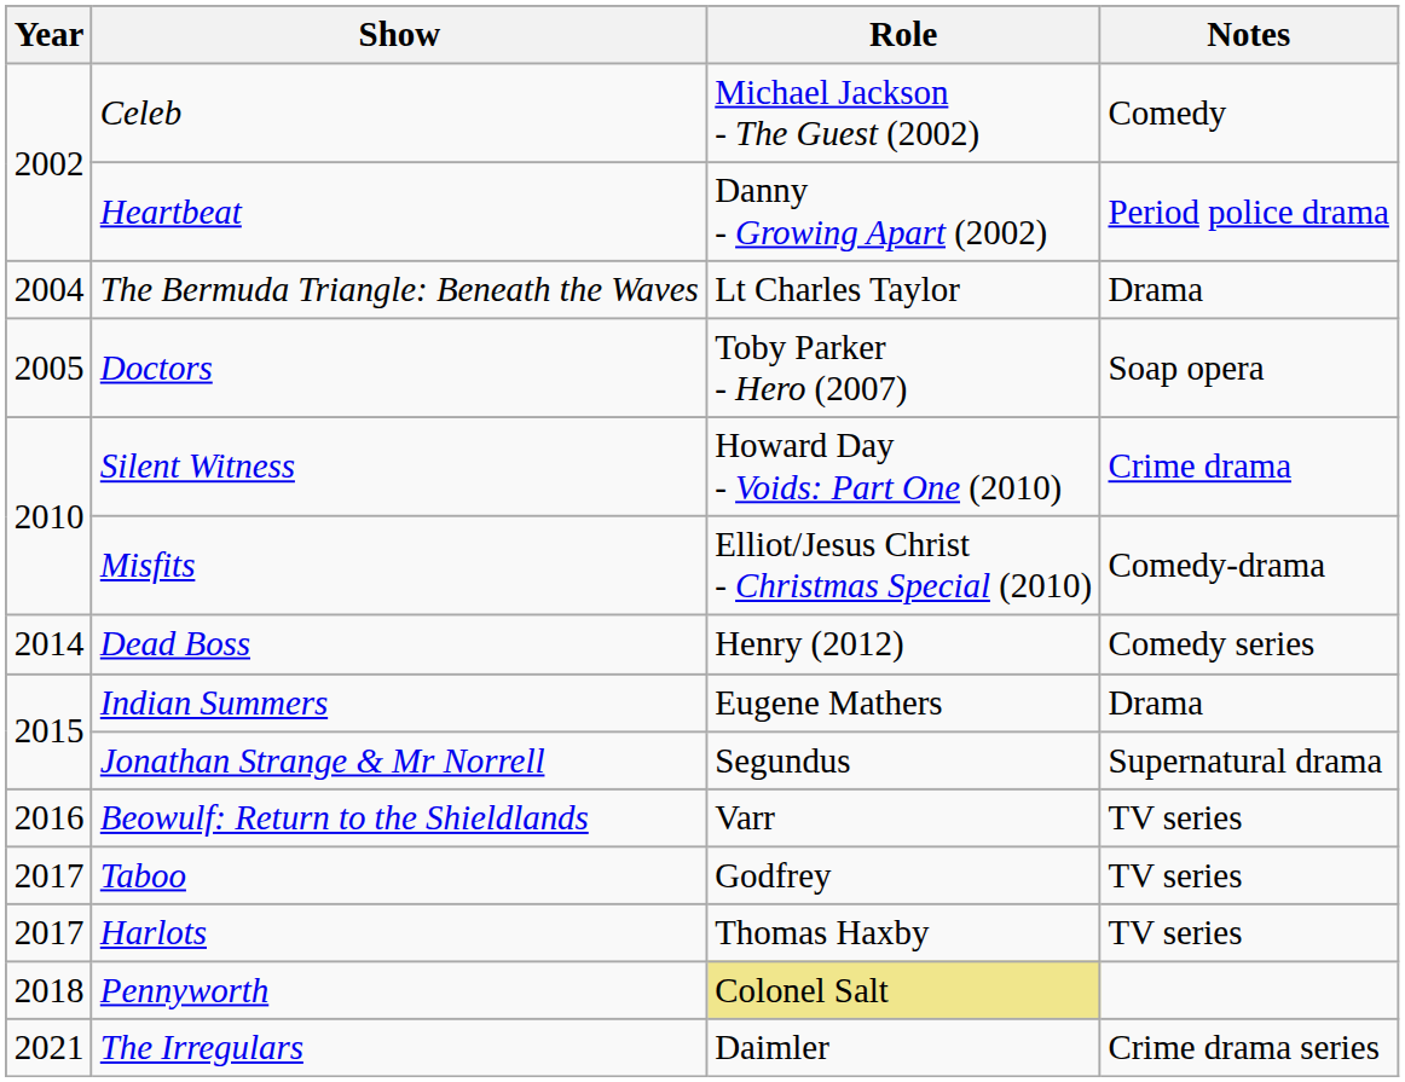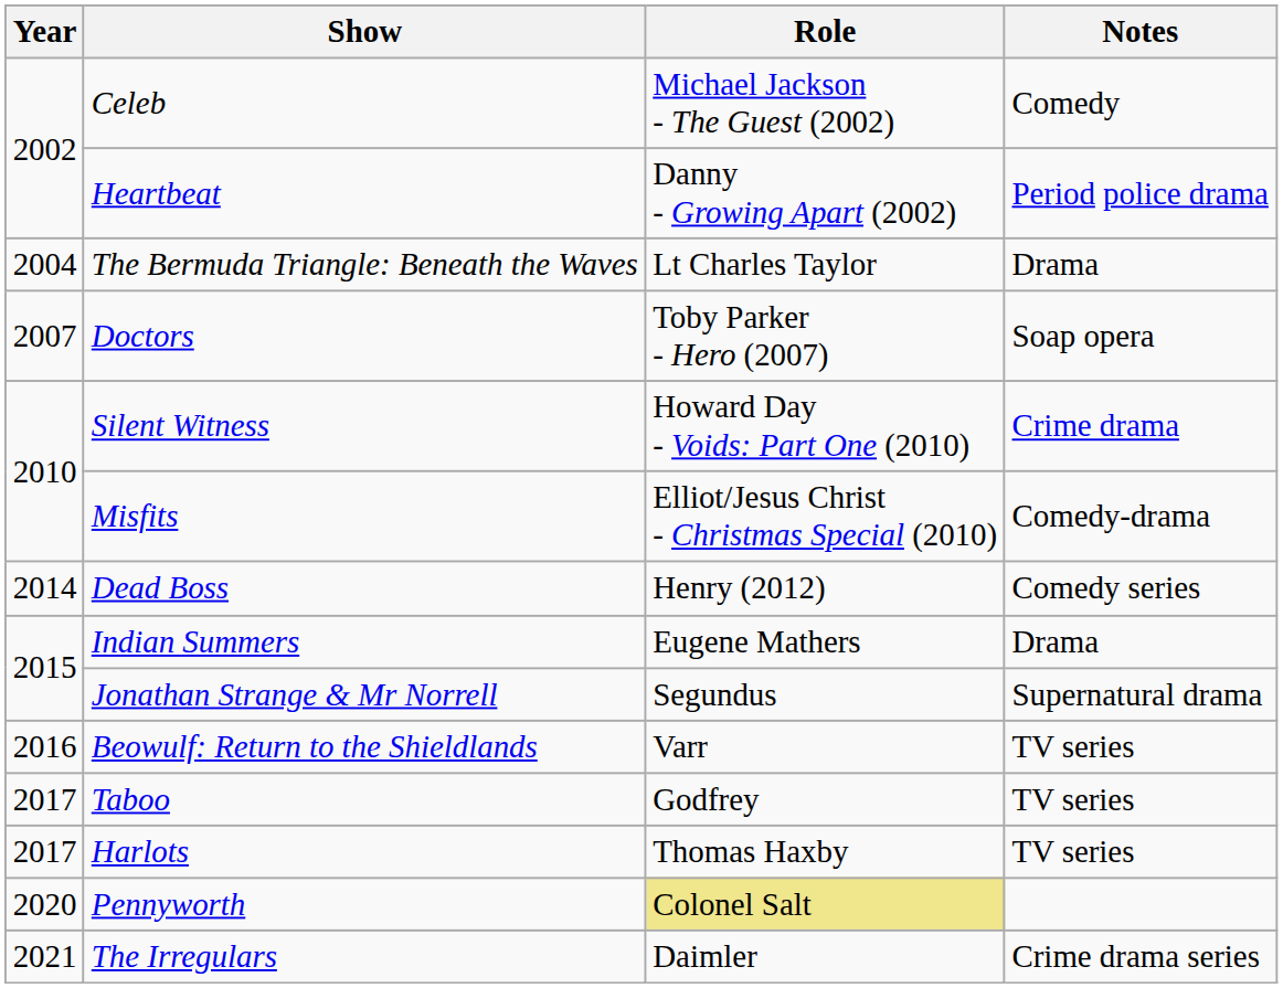Doctors | Year: 2005 -> 2007
Pennyworth | Year: 2018 -> 2020
